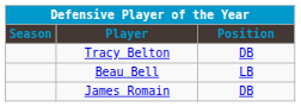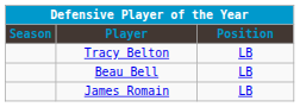Tracy Belton | Position: DB -> LB
James Romain | Position: DB -> LB
